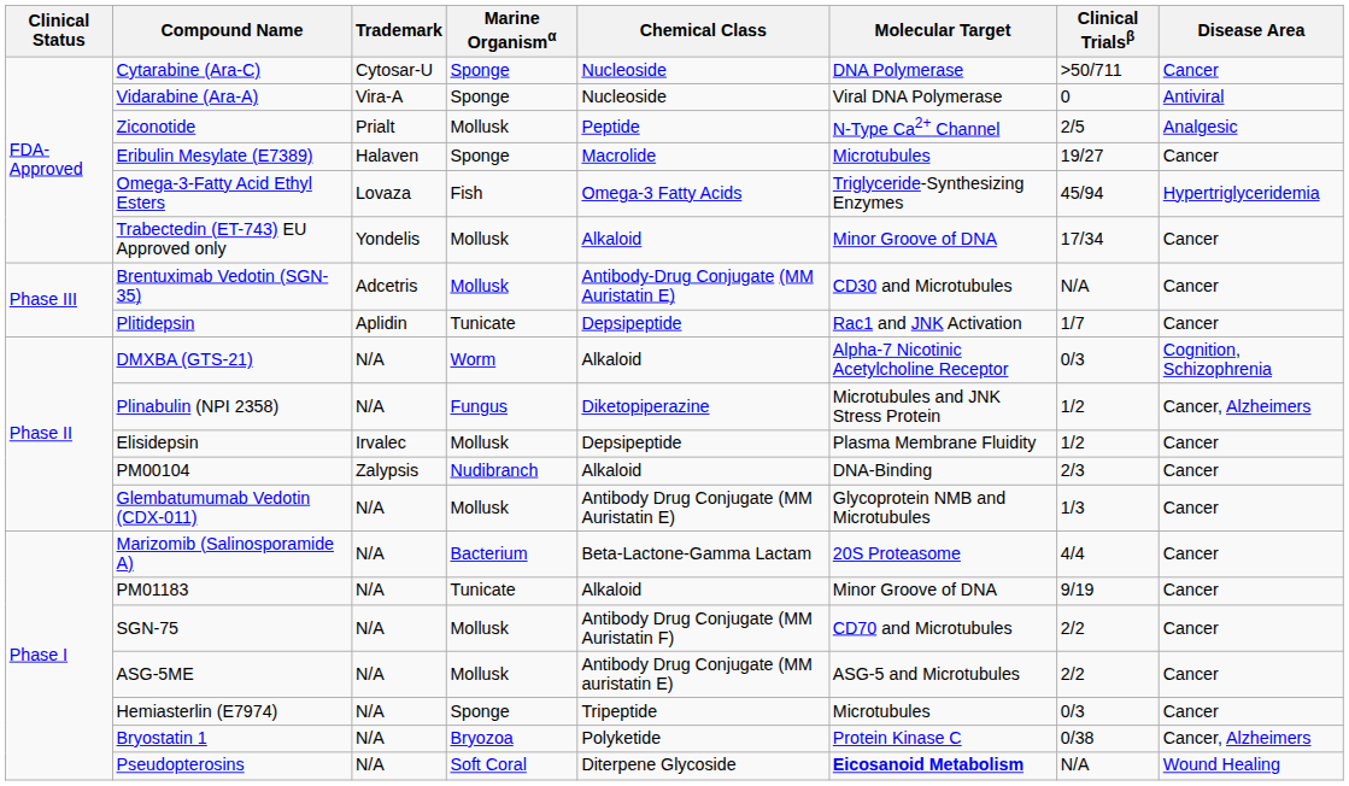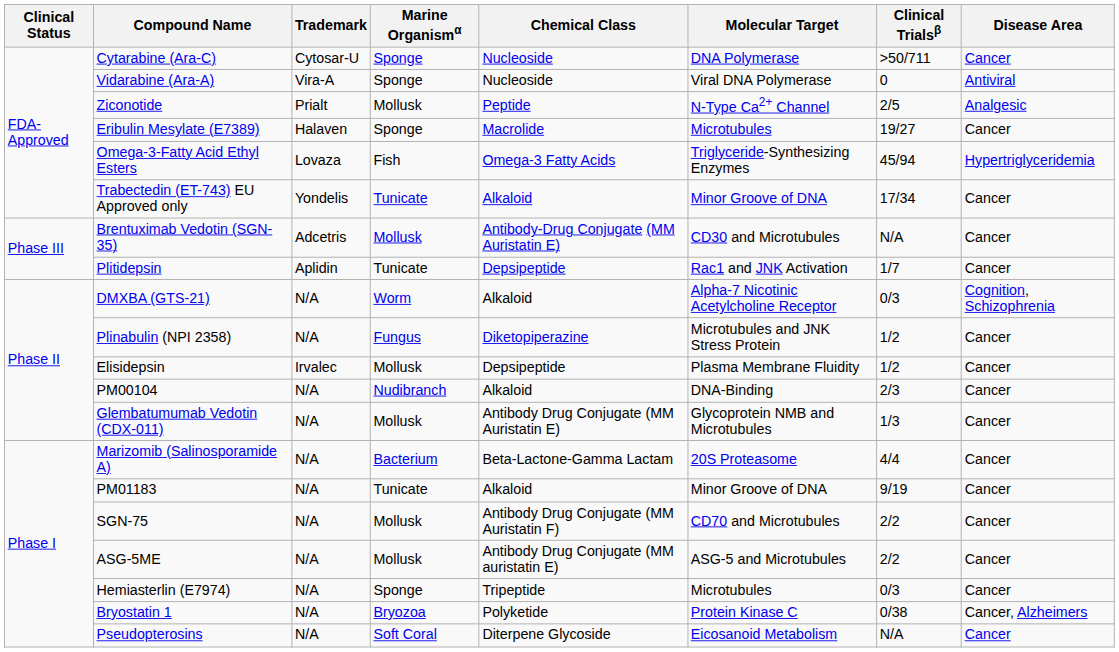Trabectedin (ET-743) EU Approved only | Marine Organismα: Mollusk -> Tunicate
Plinabulin (NPI 2358) | Disease Area: Cancer, Alzheimers -> Cancer
PM00104 | Trademark: Zalypsis -> N/A
Pseudopterosins | Molecular Target: bold -> normal
Pseudopterosins | Disease Area: Wound Healing -> Cancer
